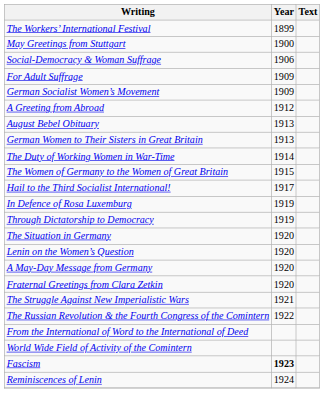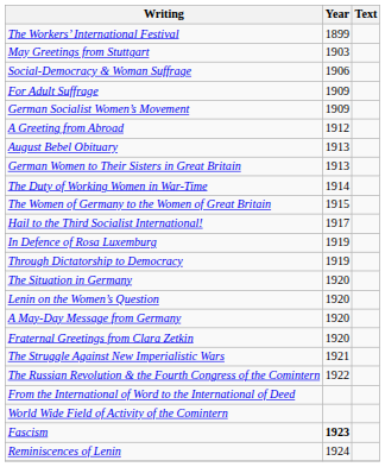May Greetings from Stuttgart | Year: 1900 -> 1903
